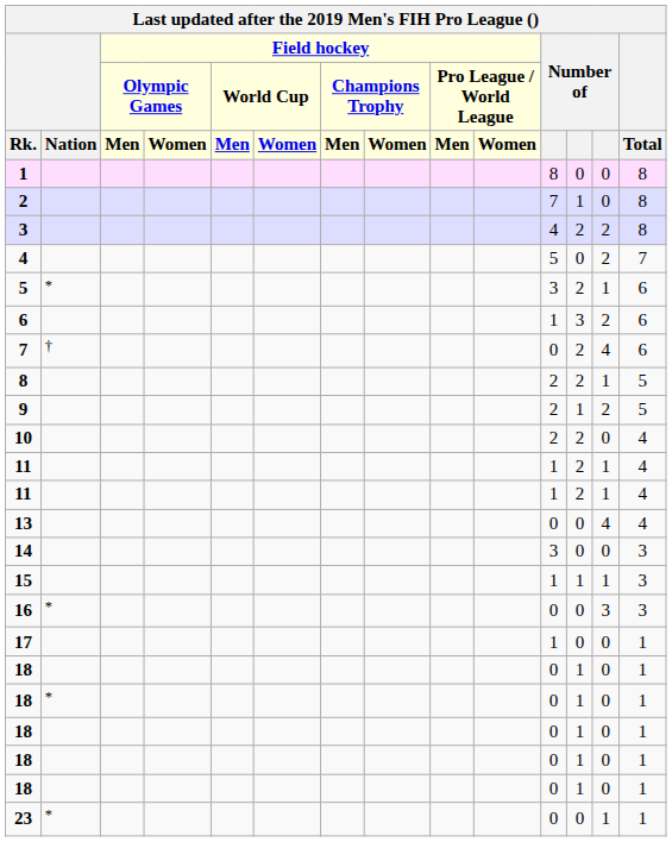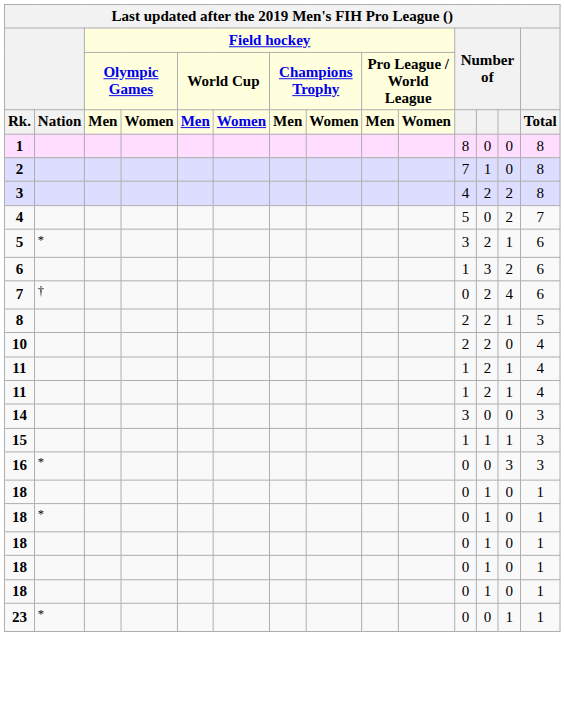- row: 9 | 2 | 1 | 2 | 5
- row: 13 | 0 | 0 | 4 | 4
- row: 17 | 1 | 0 | 0 | 1
